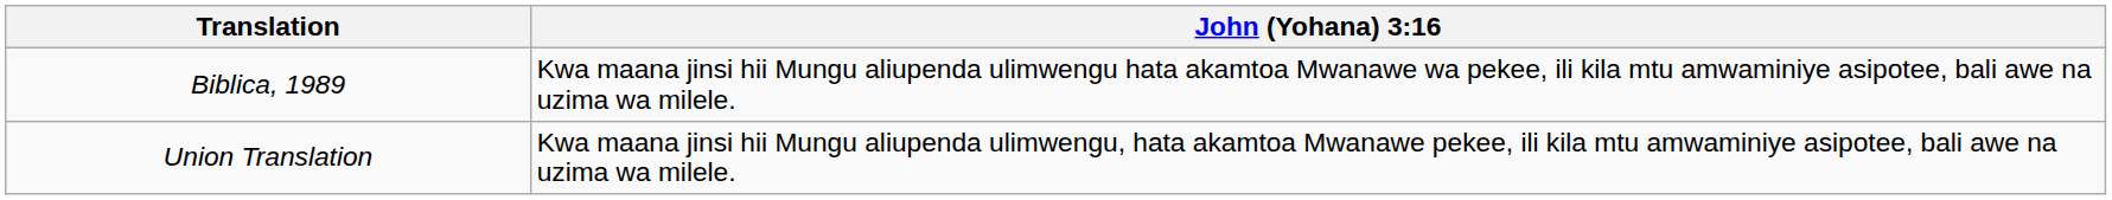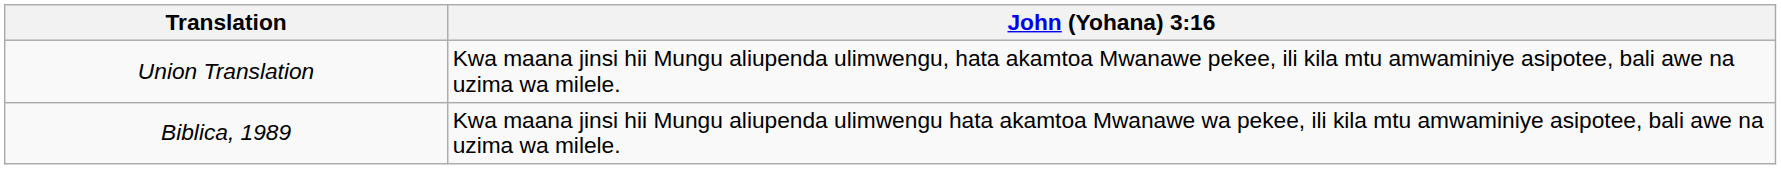rows swapped: Union Translation <-> Biblica, 1989
